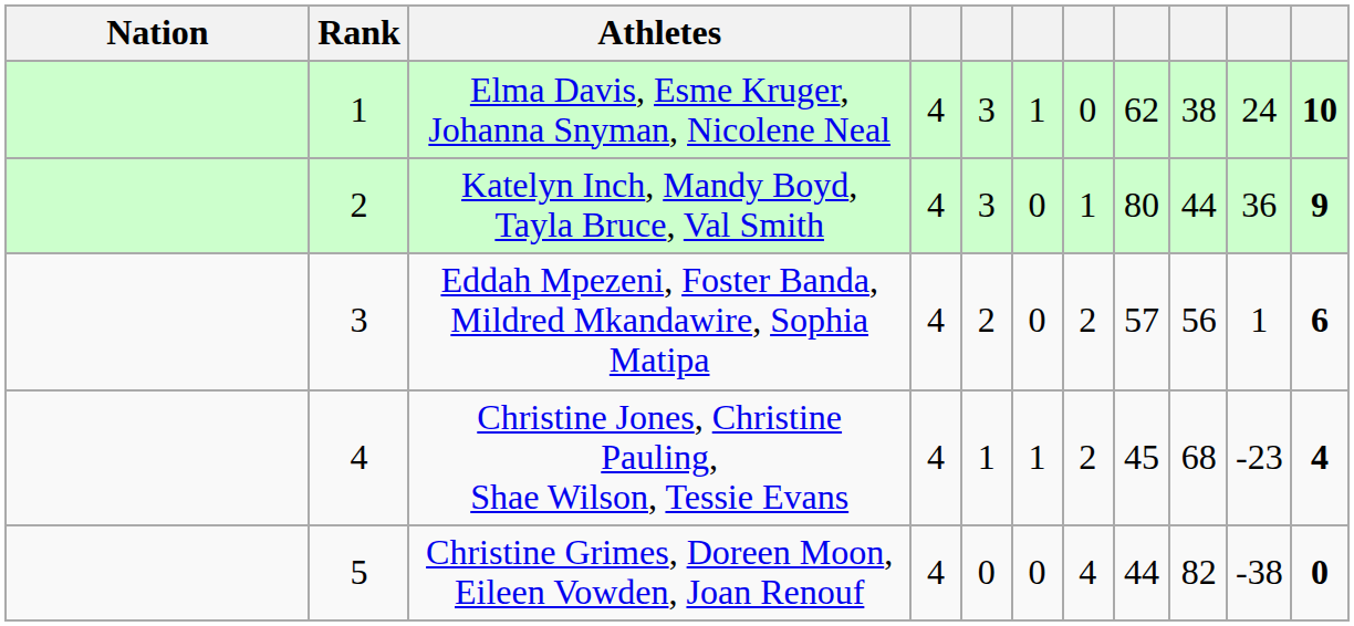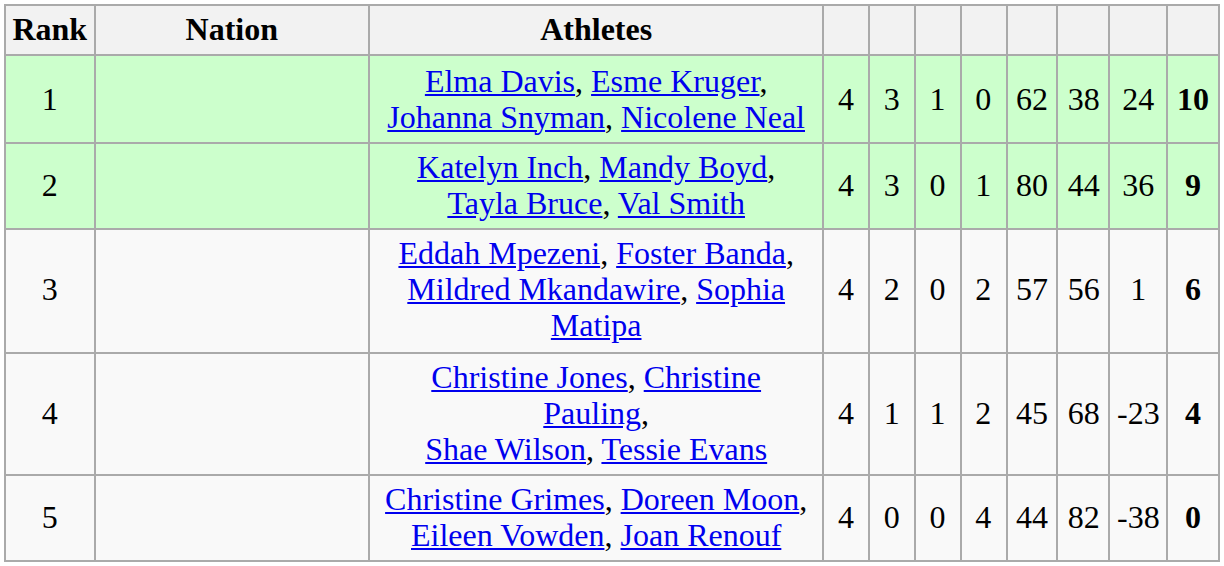columns swapped: Rank <-> Nation
